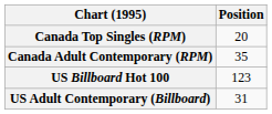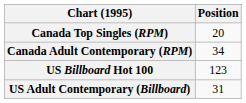Canada Adult Contemporary (RPM) | Position: 35 -> 34
